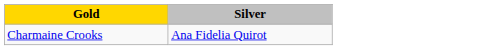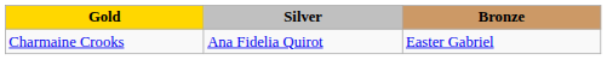+ column: Bronze | Easter Gabriel
